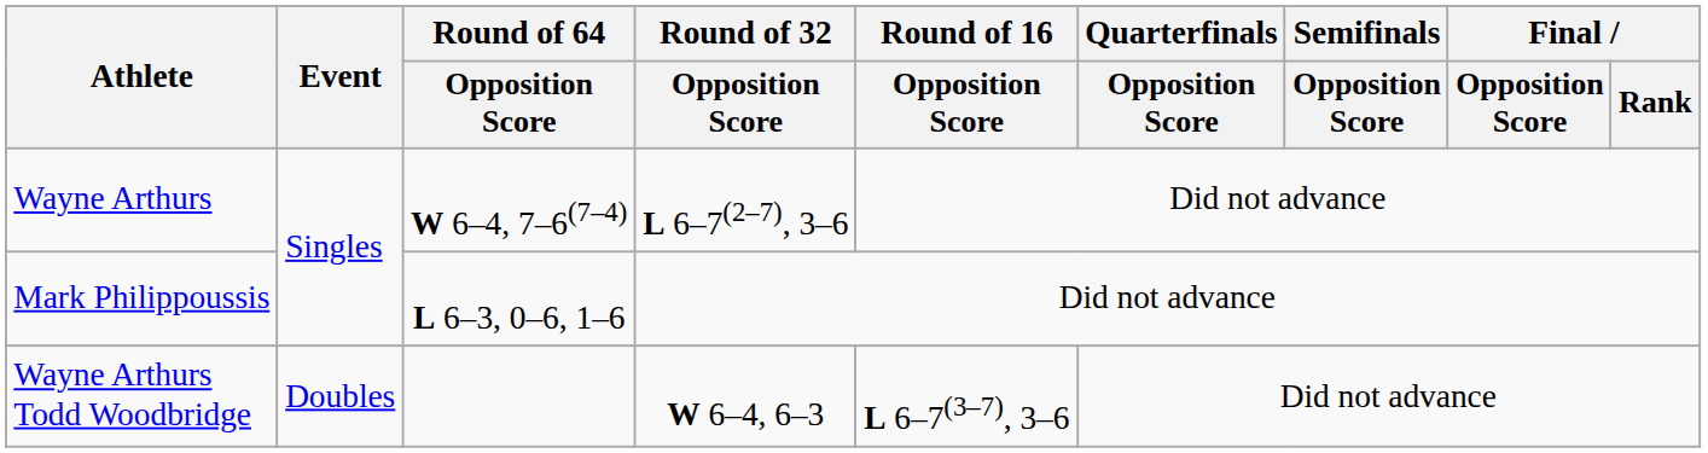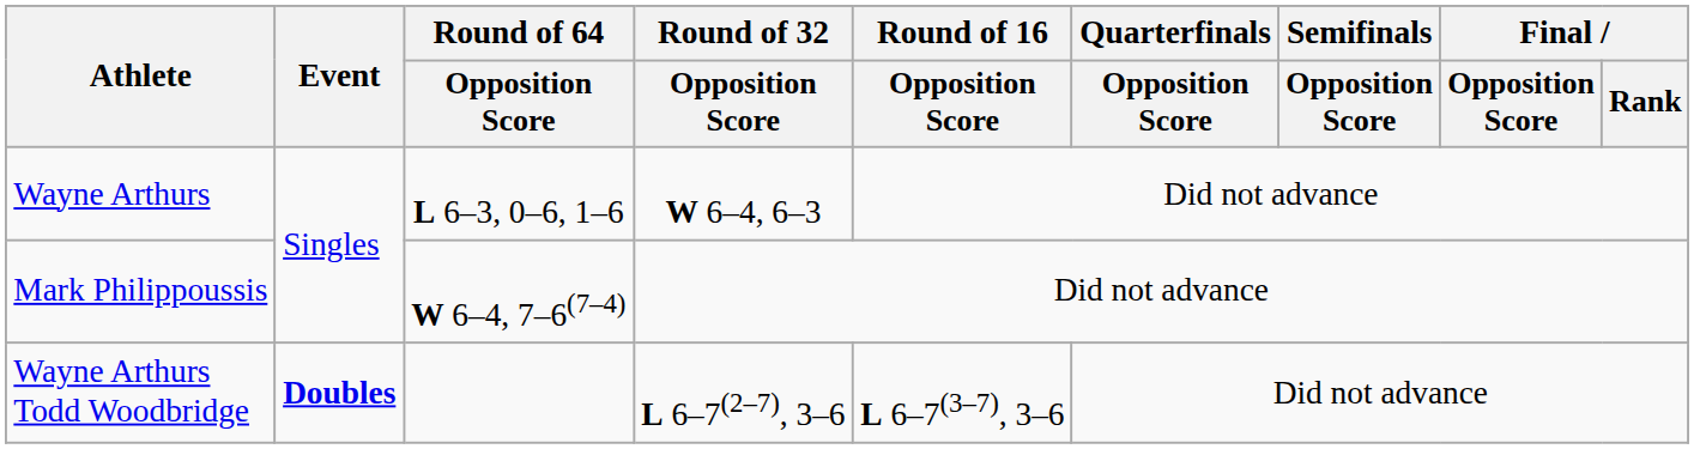Wayne Arthurs | Round of 64 / Opposition Score: W 6–4, 7–6(7–4) -> L 6–3, 0–6, 1–6
Wayne Arthurs | Round of 32 / Opposition Score: L 6–7(2–7), 3–6 -> W 6–4, 6–3
Mark Philippoussis | Round of 64 / Opposition Score: L 6–3, 0–6, 1–6 -> W 6–4, 7–6(7–4)
Wayne Arthurs Todd Woodbridge | Event: normal -> bold
Wayne Arthurs Todd Woodbridge | Round of 32 / Opposition Score: W 6–4, 6–3 -> L 6–7(2–7), 3–6
